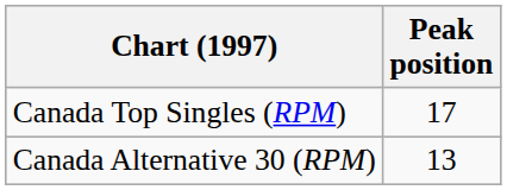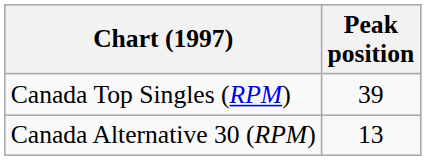Canada Top Singles (RPM) | Peak position: 17 -> 39
